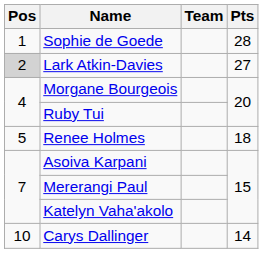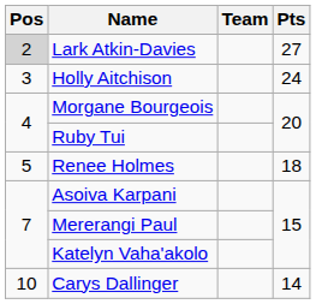- row: 1 | Sophie de Goede | 28
+ row: 3 | Holly Aitchison | 24
